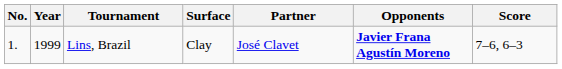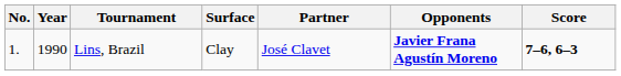Lins, Brazil | Year: 1999 -> 1990
Lins, Brazil | Score: normal -> bold
